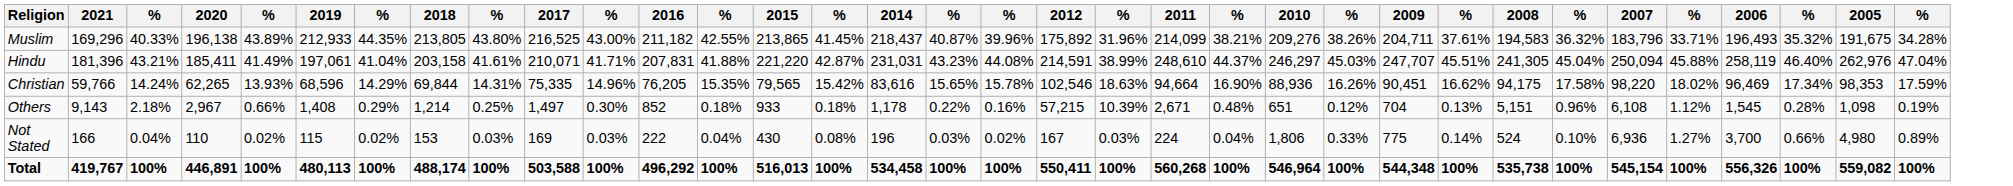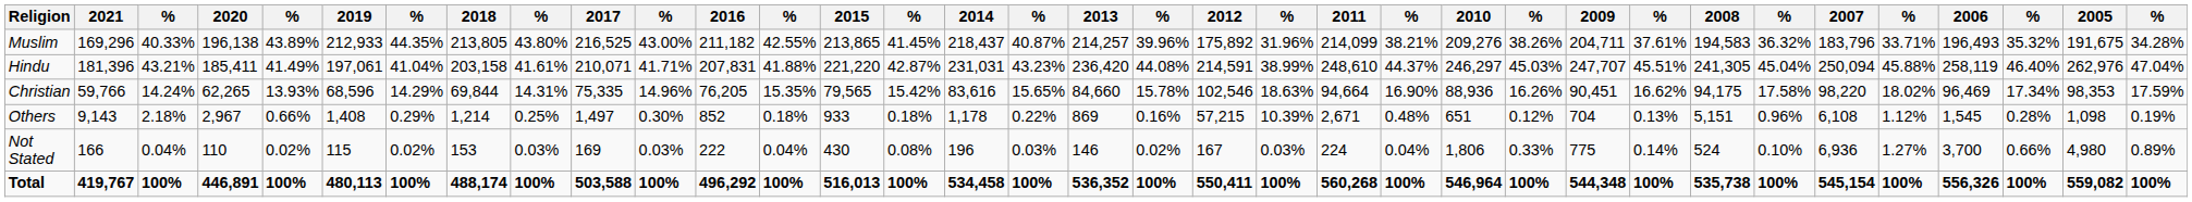+ column: 2013 | 214,257 | 236,420 | 84,660 | 869 | 146 | 536,352
